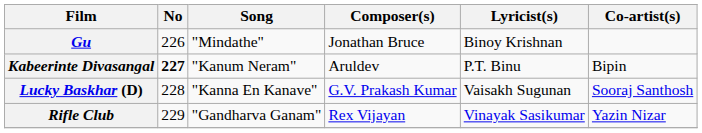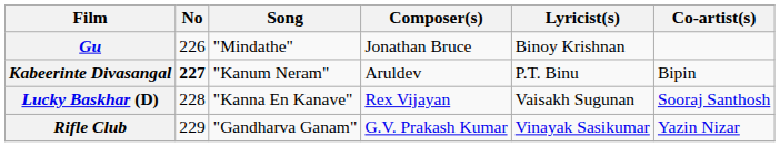Lucky Baskhar (D) | Composer(s): G.V. Prakash Kumar -> Rex Vijayan
Rifle Club | Composer(s): Rex Vijayan -> G.V. Prakash Kumar
